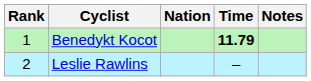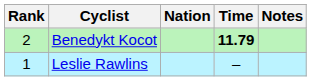Benedykt Kocot | Rank: 1 -> 2
Leslie Rawlins | Rank: 2 -> 1
